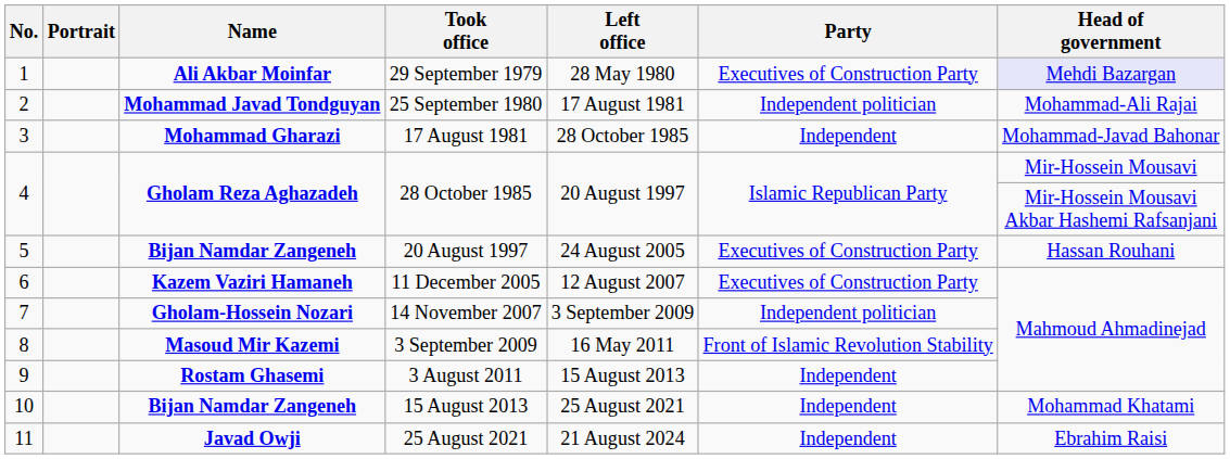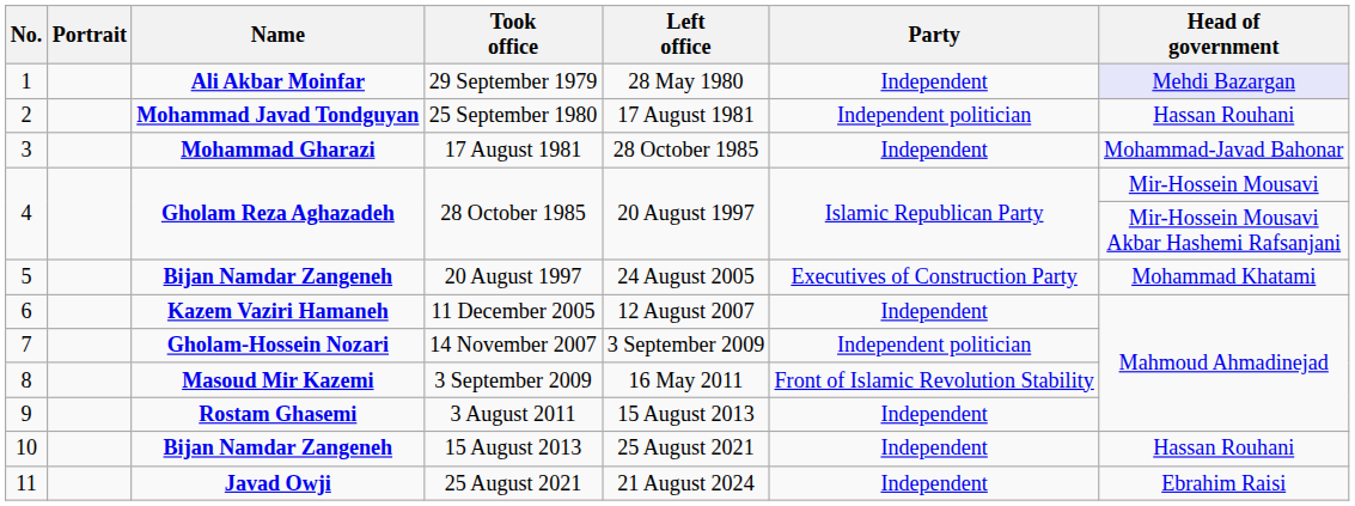1 | Party: Executives of Construction Party -> Independent
2 | Head of government: Mohammad-Ali Rajai -> Hassan Rouhani
5 | Head of government: Hassan Rouhani -> Mohammad Khatami
6 | Party: Executives of Construction Party -> Independent
10 | Head of government: Mohammad Khatami -> Hassan Rouhani
